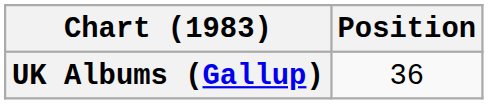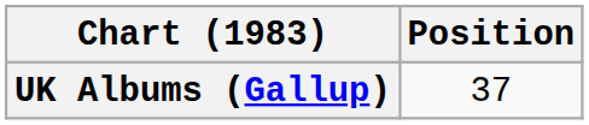UK Albums (Gallup) | Position: 36 -> 37
